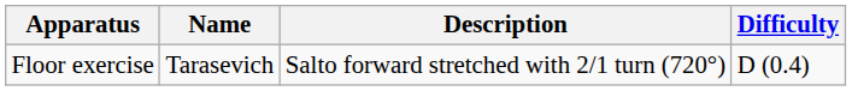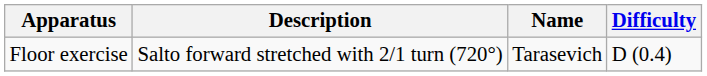columns swapped: Name <-> Description
